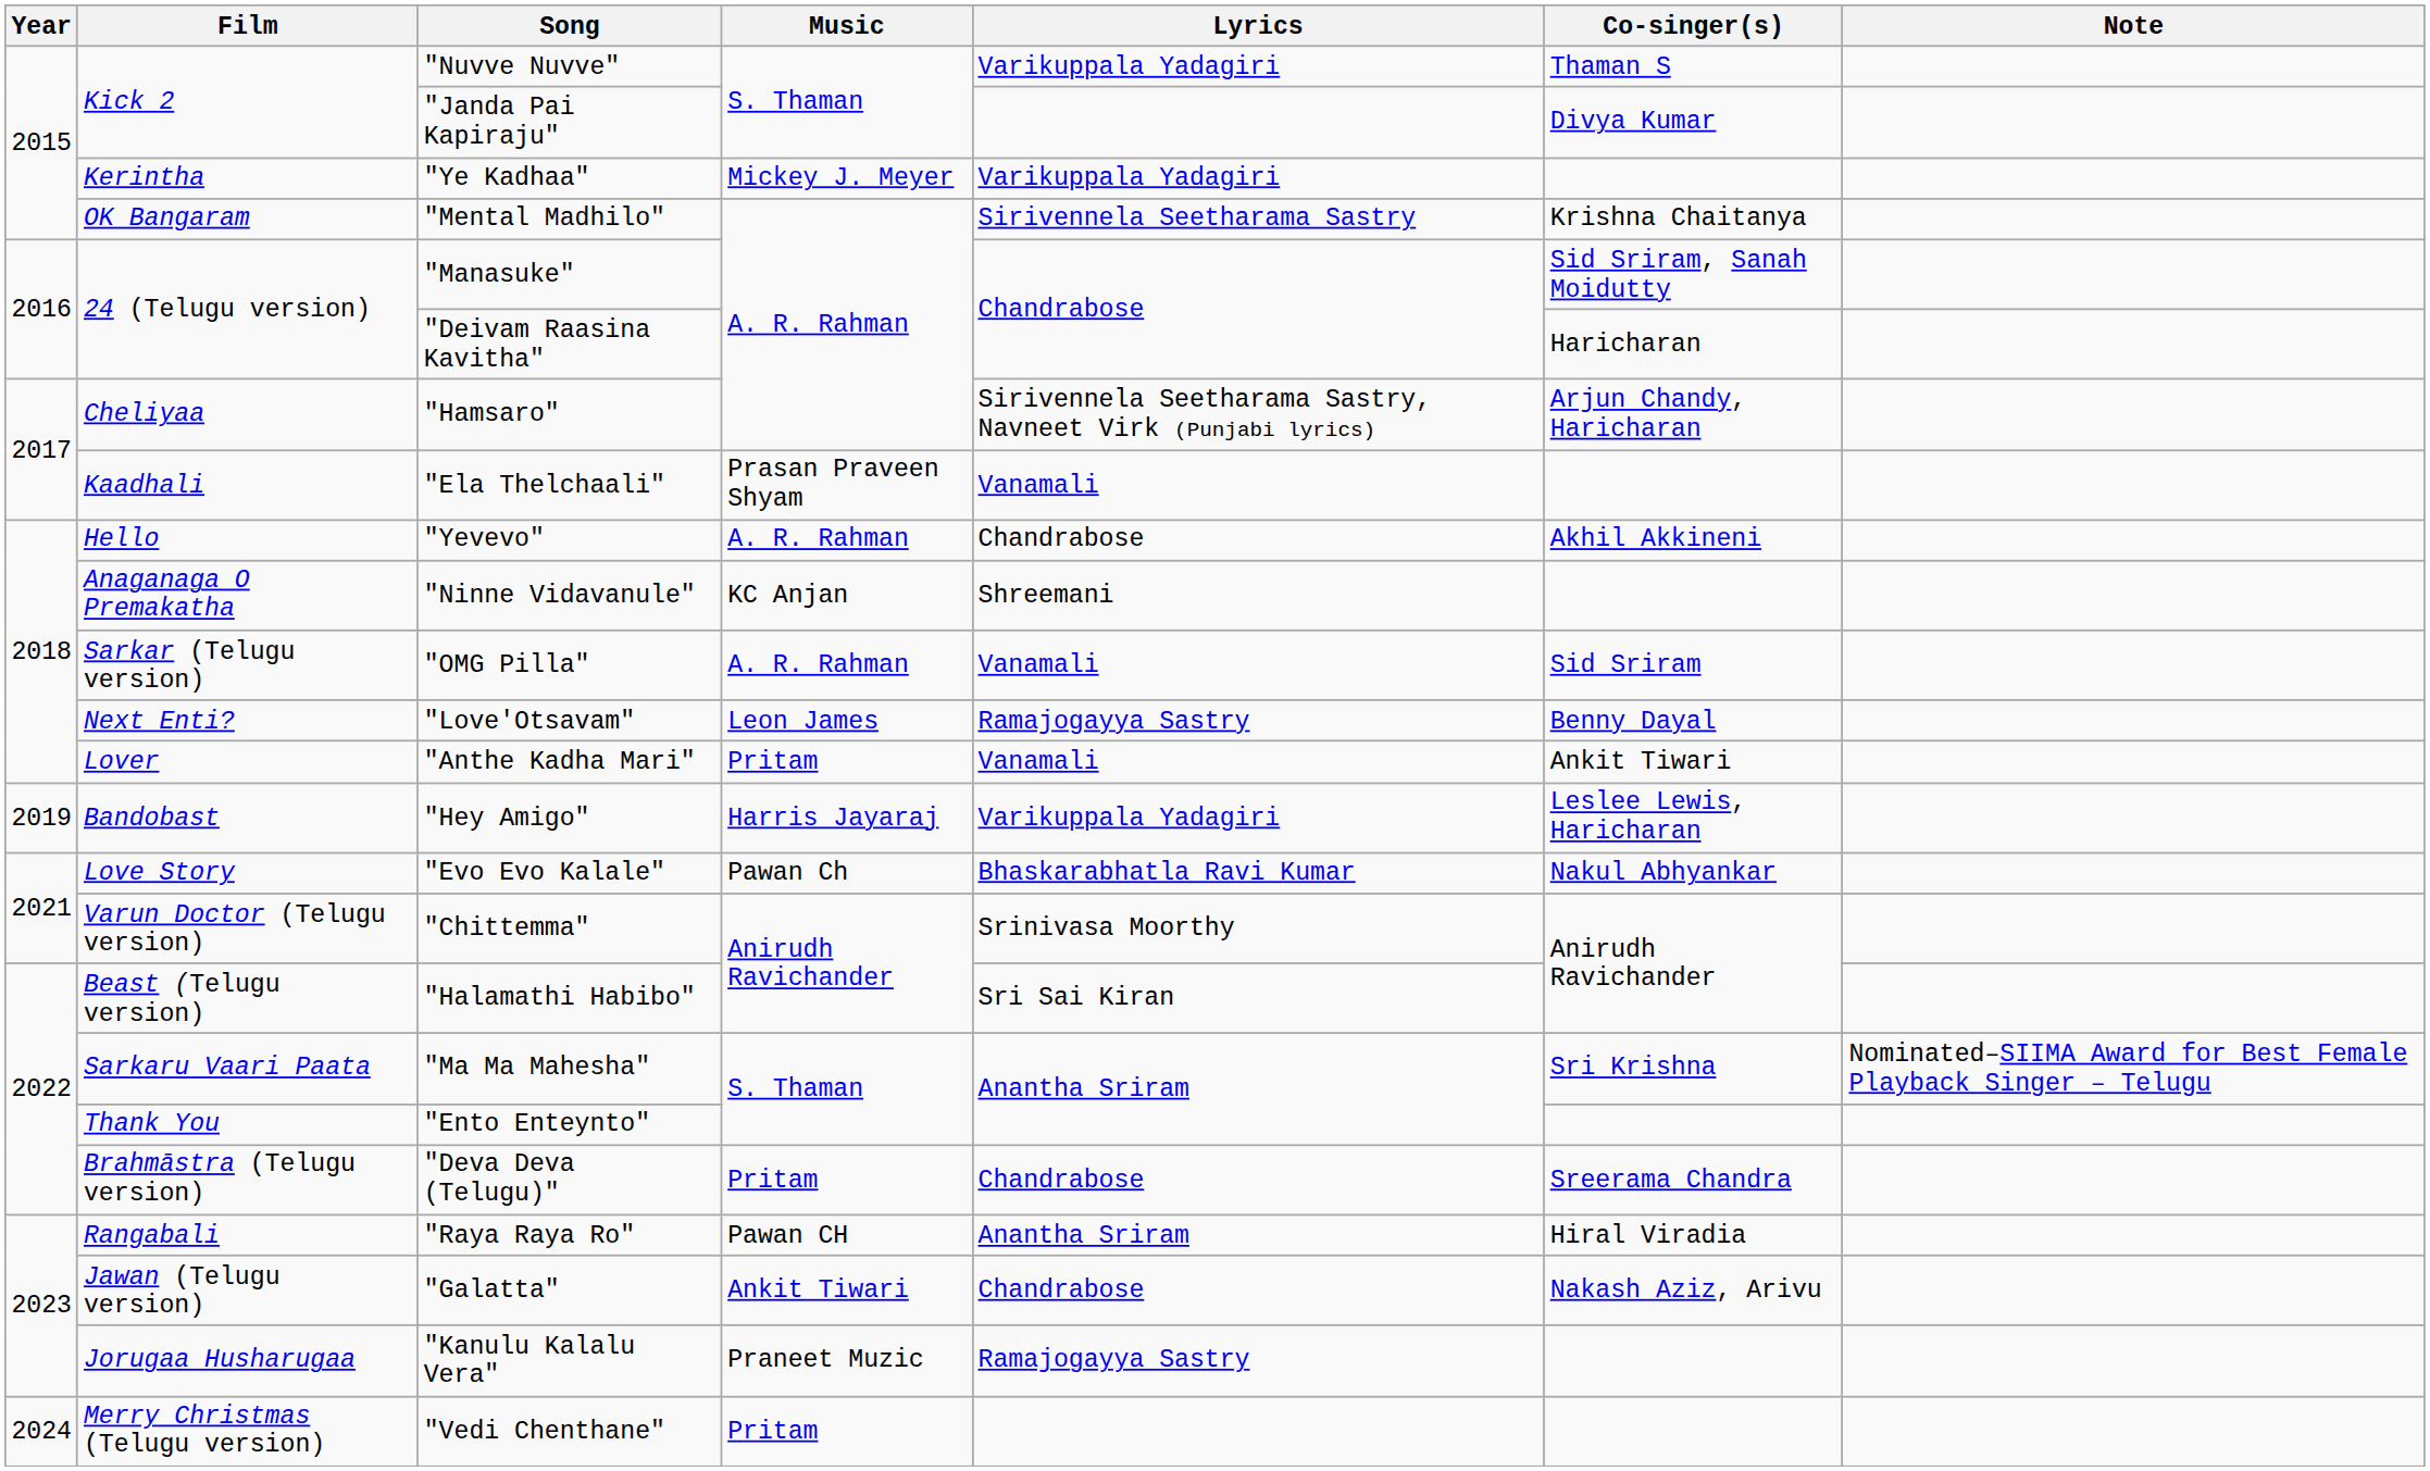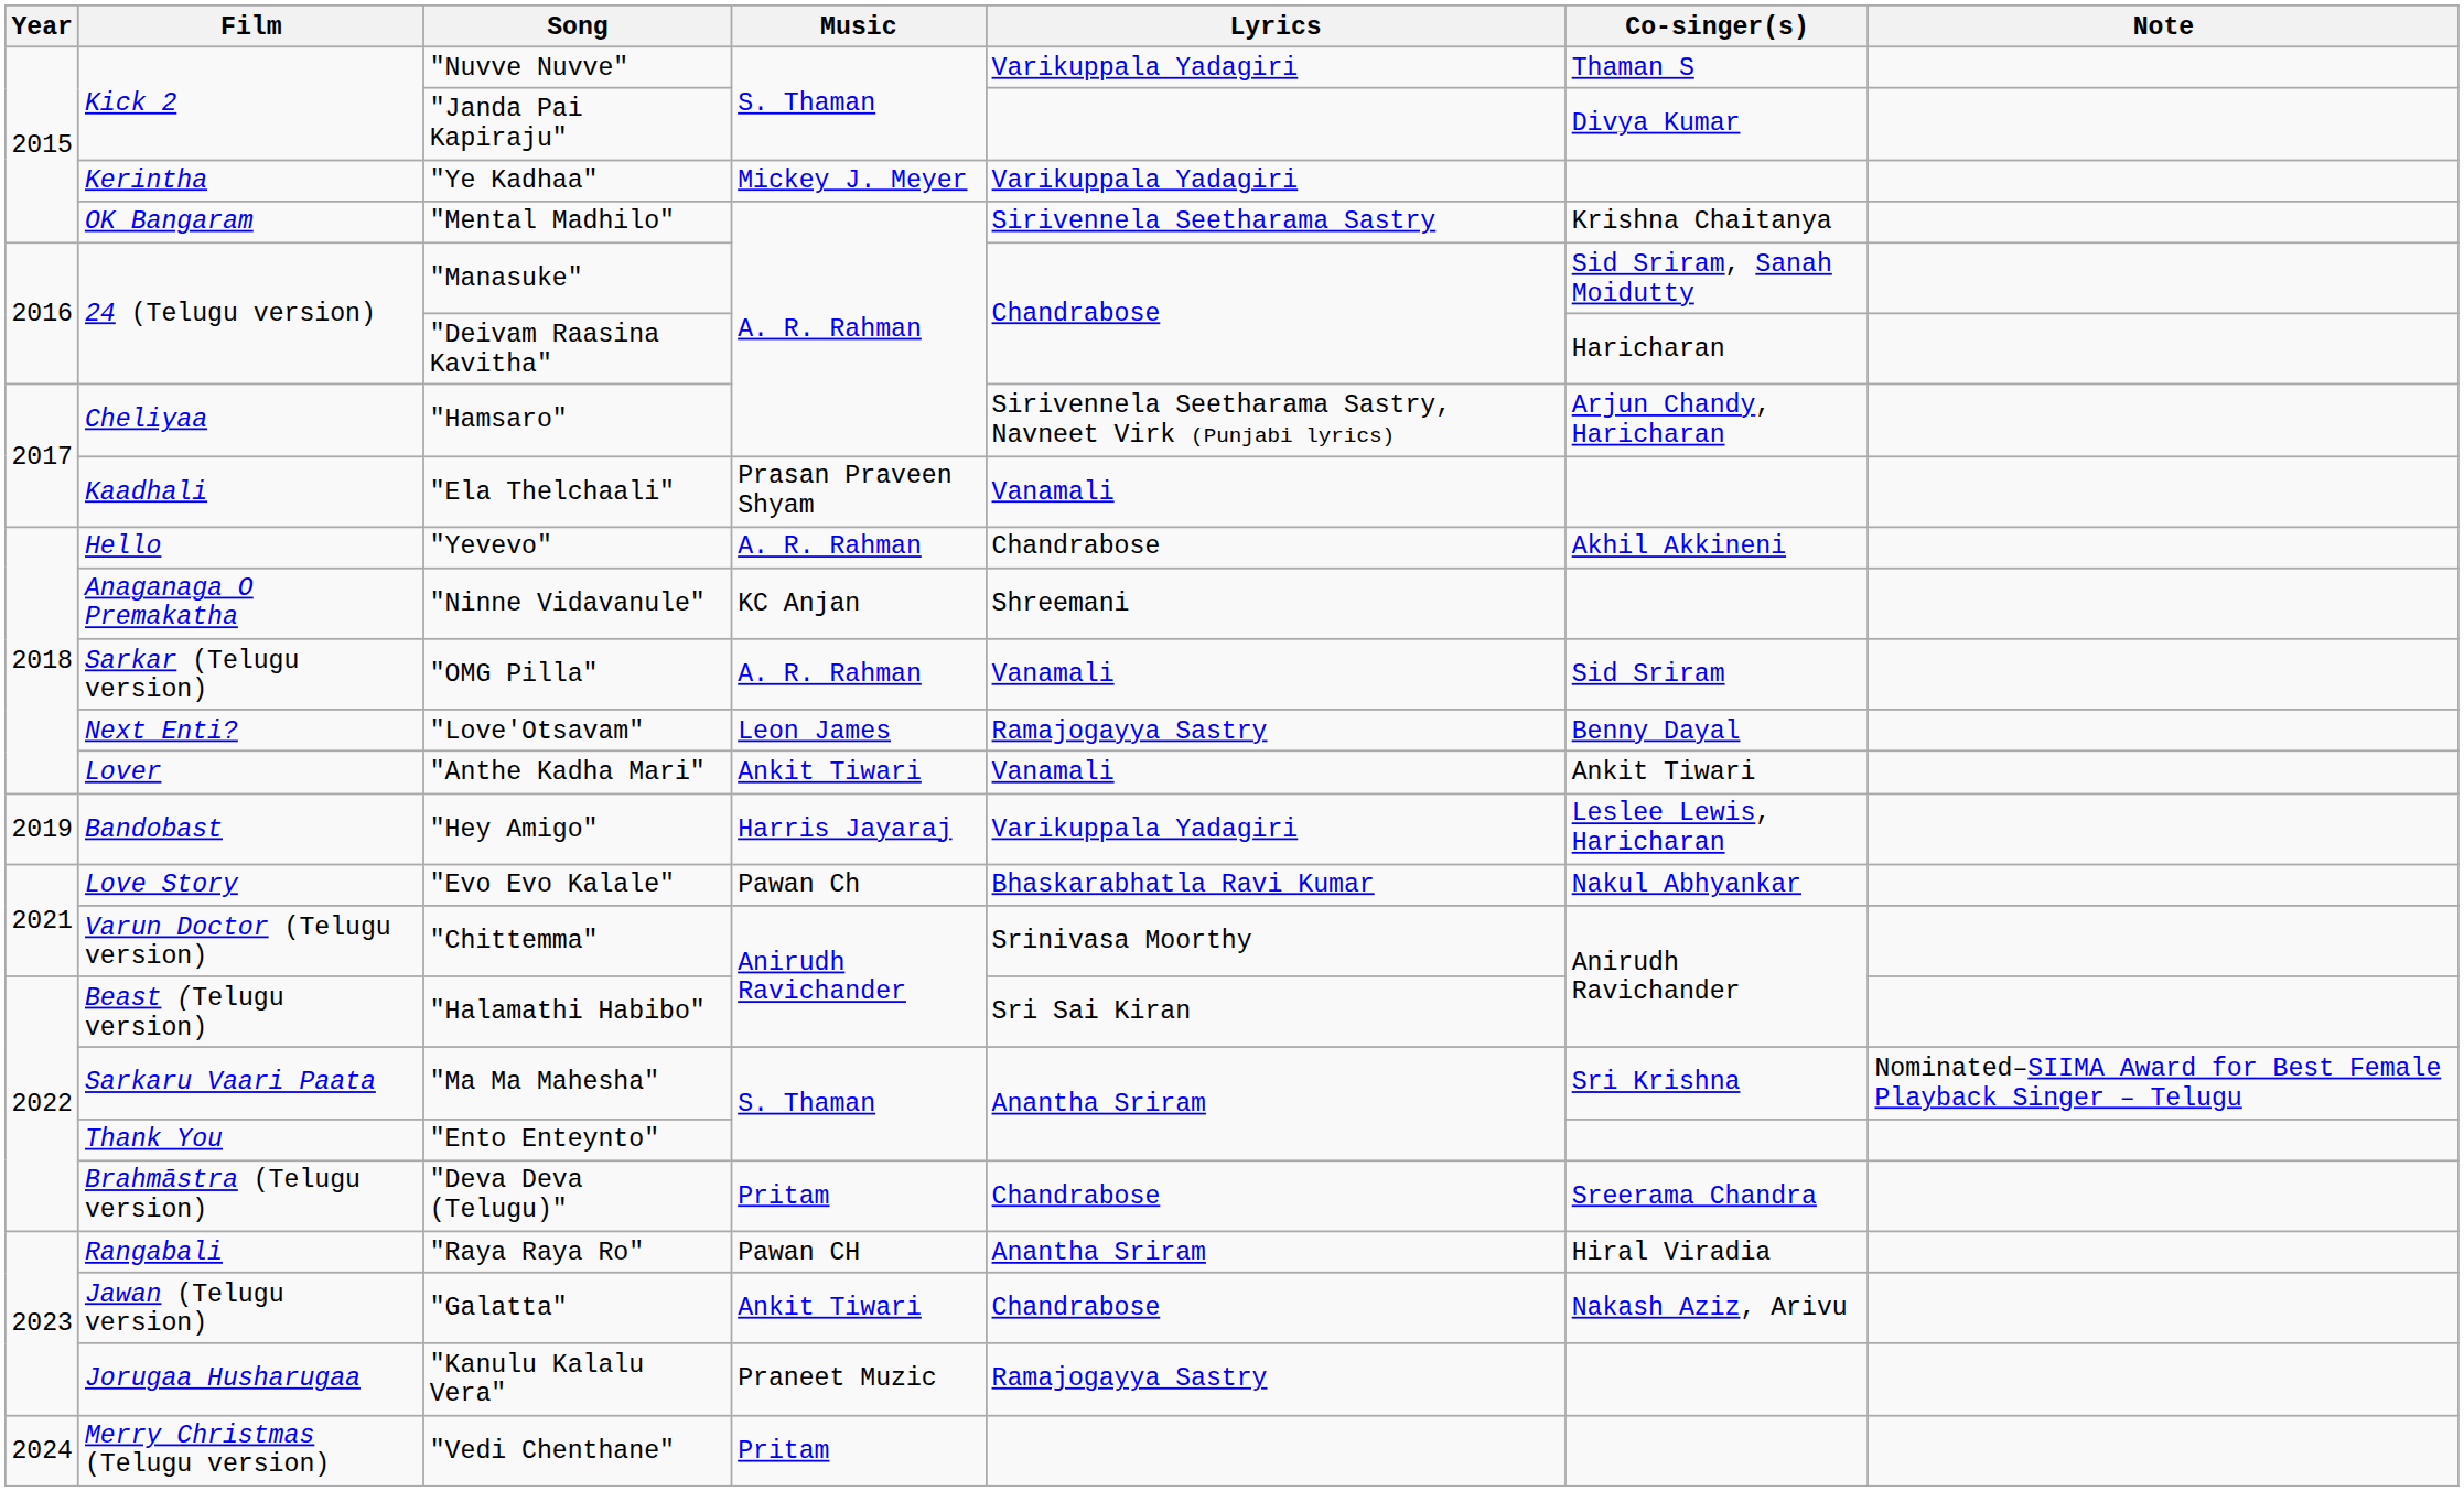"Anthe Kadha Mari" | Music: Pritam -> Ankit Tiwari
